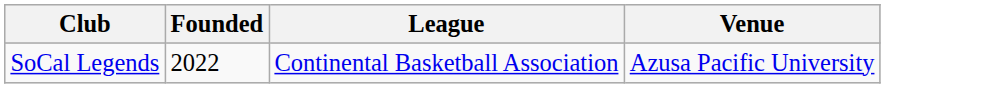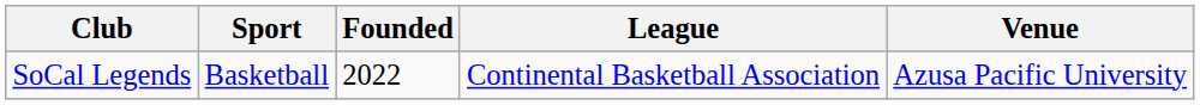+ column: Sport | Basketball
